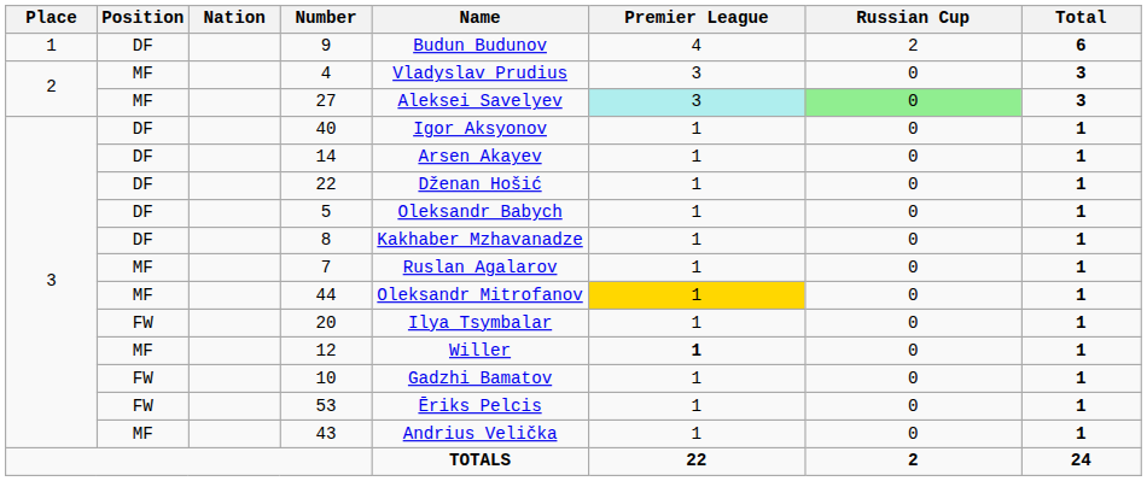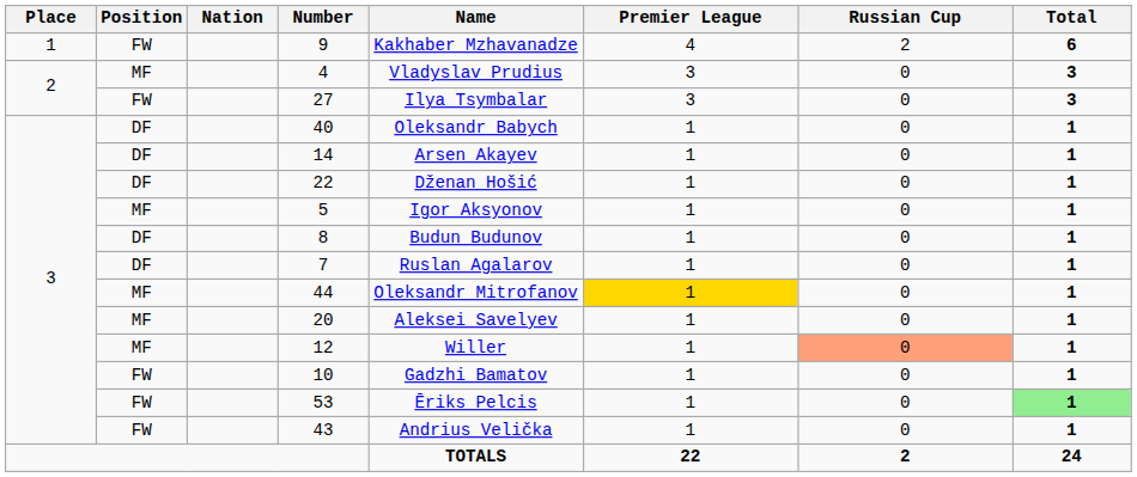9 | Position: DF -> FW
9 | Name: Budun Budunov -> Kakhaber Mzhavanadze
27 | Position: MF -> FW
27 | Name: Aleksei Savelyev -> Ilya Tsymbalar
27 | Premier League: paleturquoise background -> no background
27 | Russian Cup: lightgreen background -> no background
40 | Name: Igor Aksyonov -> Oleksandr Babych
5 | Position: DF -> MF
5 | Name: Oleksandr Babych -> Igor Aksyonov
8 | Name: Kakhaber Mzhavanadze -> Budun Budunov
7 | Position: MF -> DF
20 | Position: FW -> MF
20 | Name: Ilya Tsymbalar -> Aleksei Savelyev
12 | Premier League: bold -> normal
12 | Russian Cup: no background -> lightsalmon background
53 | Total: no background -> lightgreen background
43 | Position: MF -> FW
